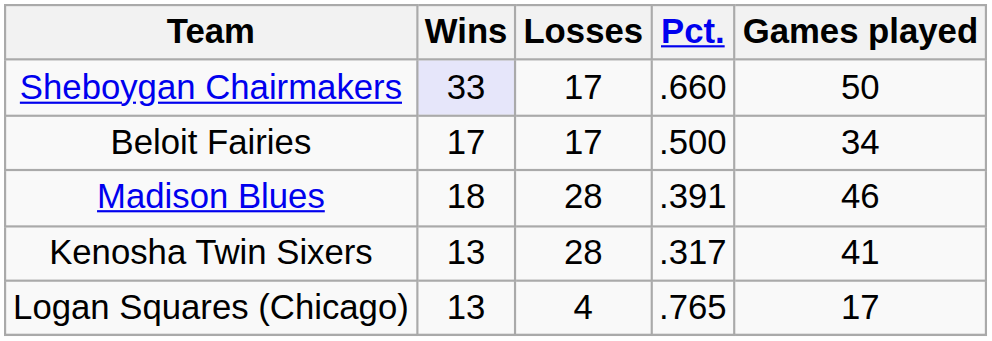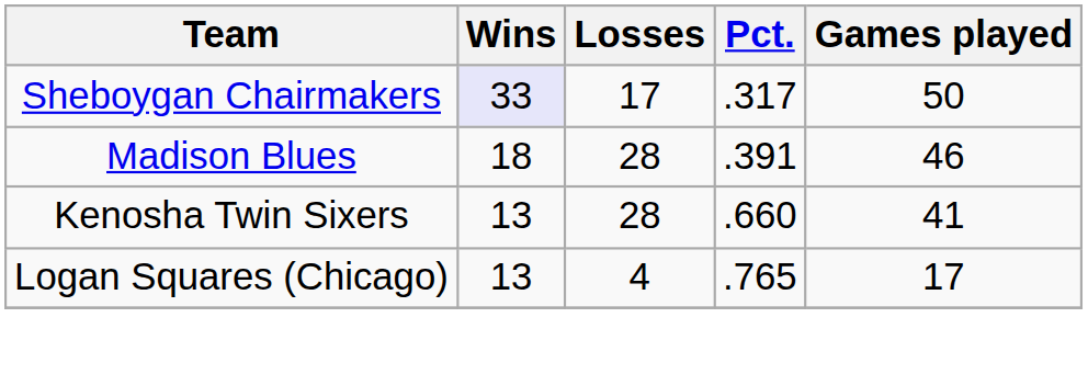Sheboygan Chairmakers | Pct.: .660 -> .317
- row: Beloit Fairies | 17 | 17 | .500 | 34
Kenosha Twin Sixers | Pct.: .317 -> .660
